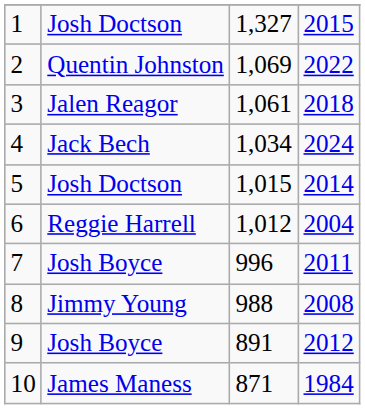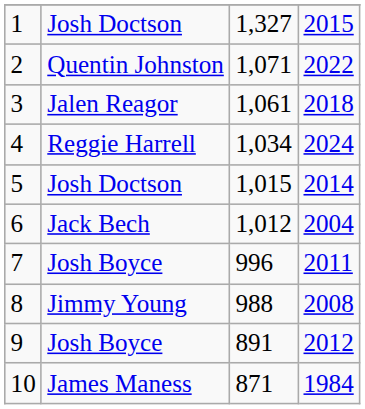2 | column 3: 1,069 -> 1,071
4 | column 2: Jack Bech -> Reggie Harrell
6 | column 2: Reggie Harrell -> Jack Bech
